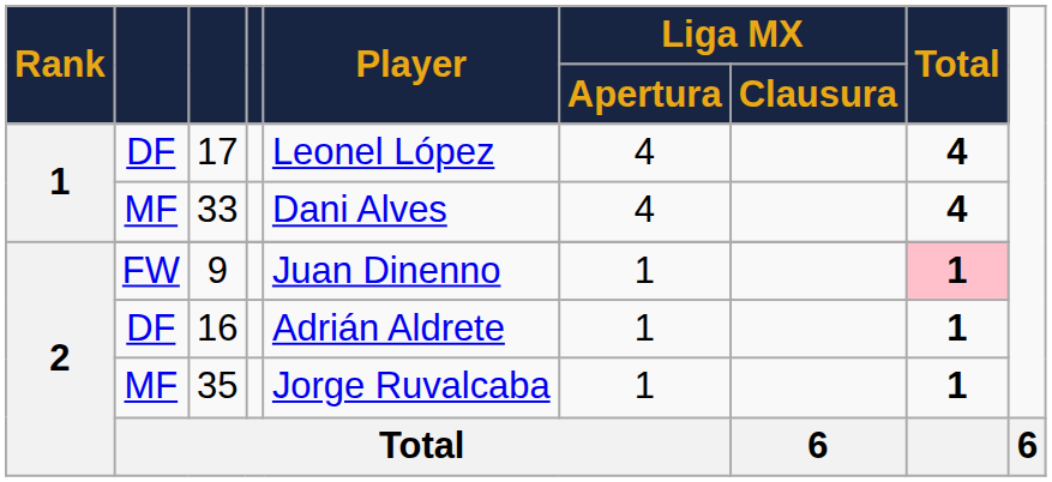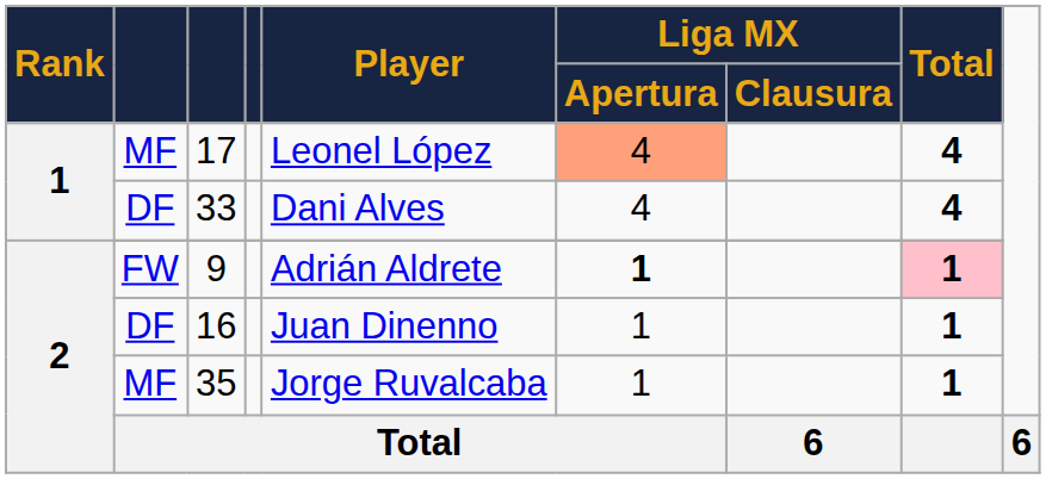17 | column 2: DF -> MF
17 | Liga MX / Apertura: no background -> lightsalmon background
33 | column 2: MF -> DF
9 | Player: Juan Dinenno -> Adrián Aldrete
9 | Liga MX / Apertura: normal -> bold
16 | Player: Adrián Aldrete -> Juan Dinenno
